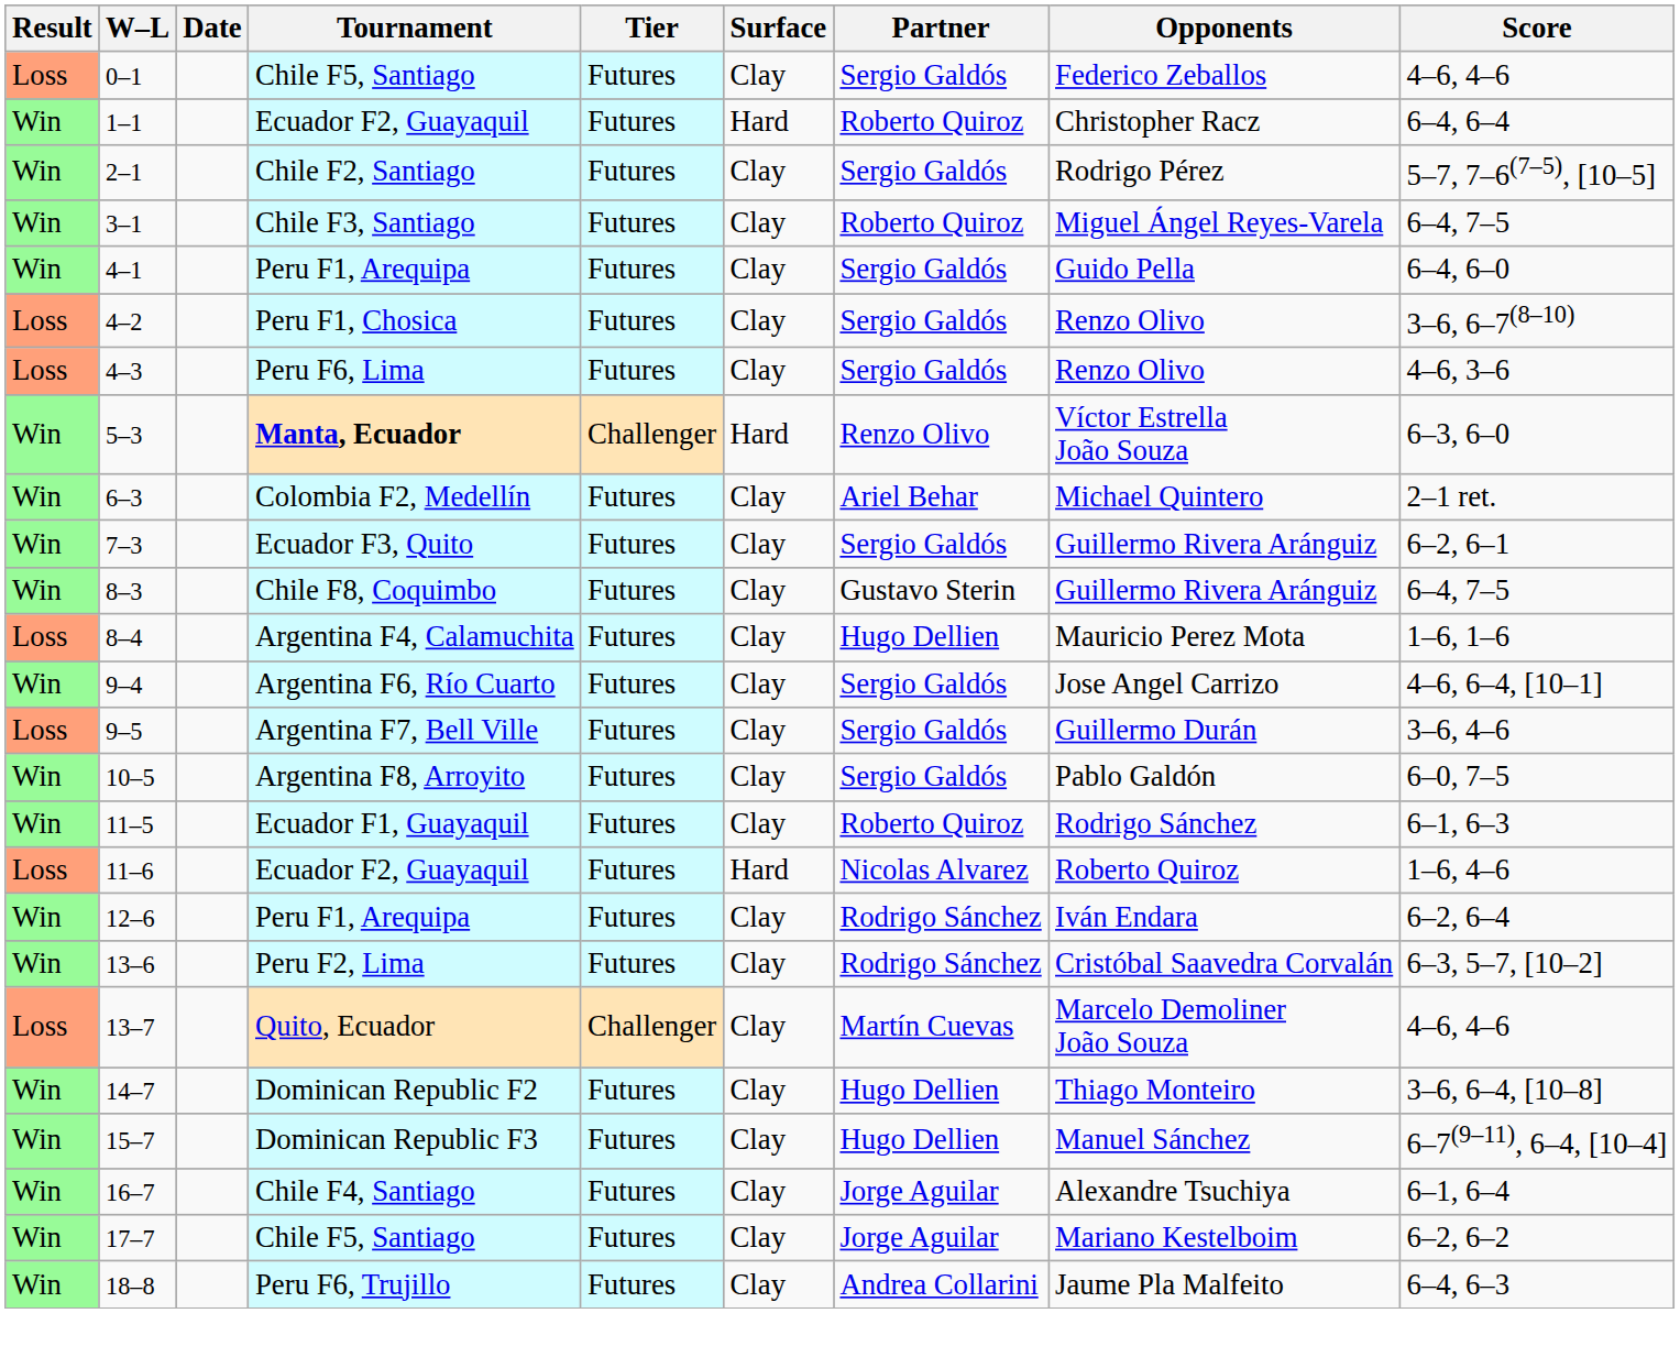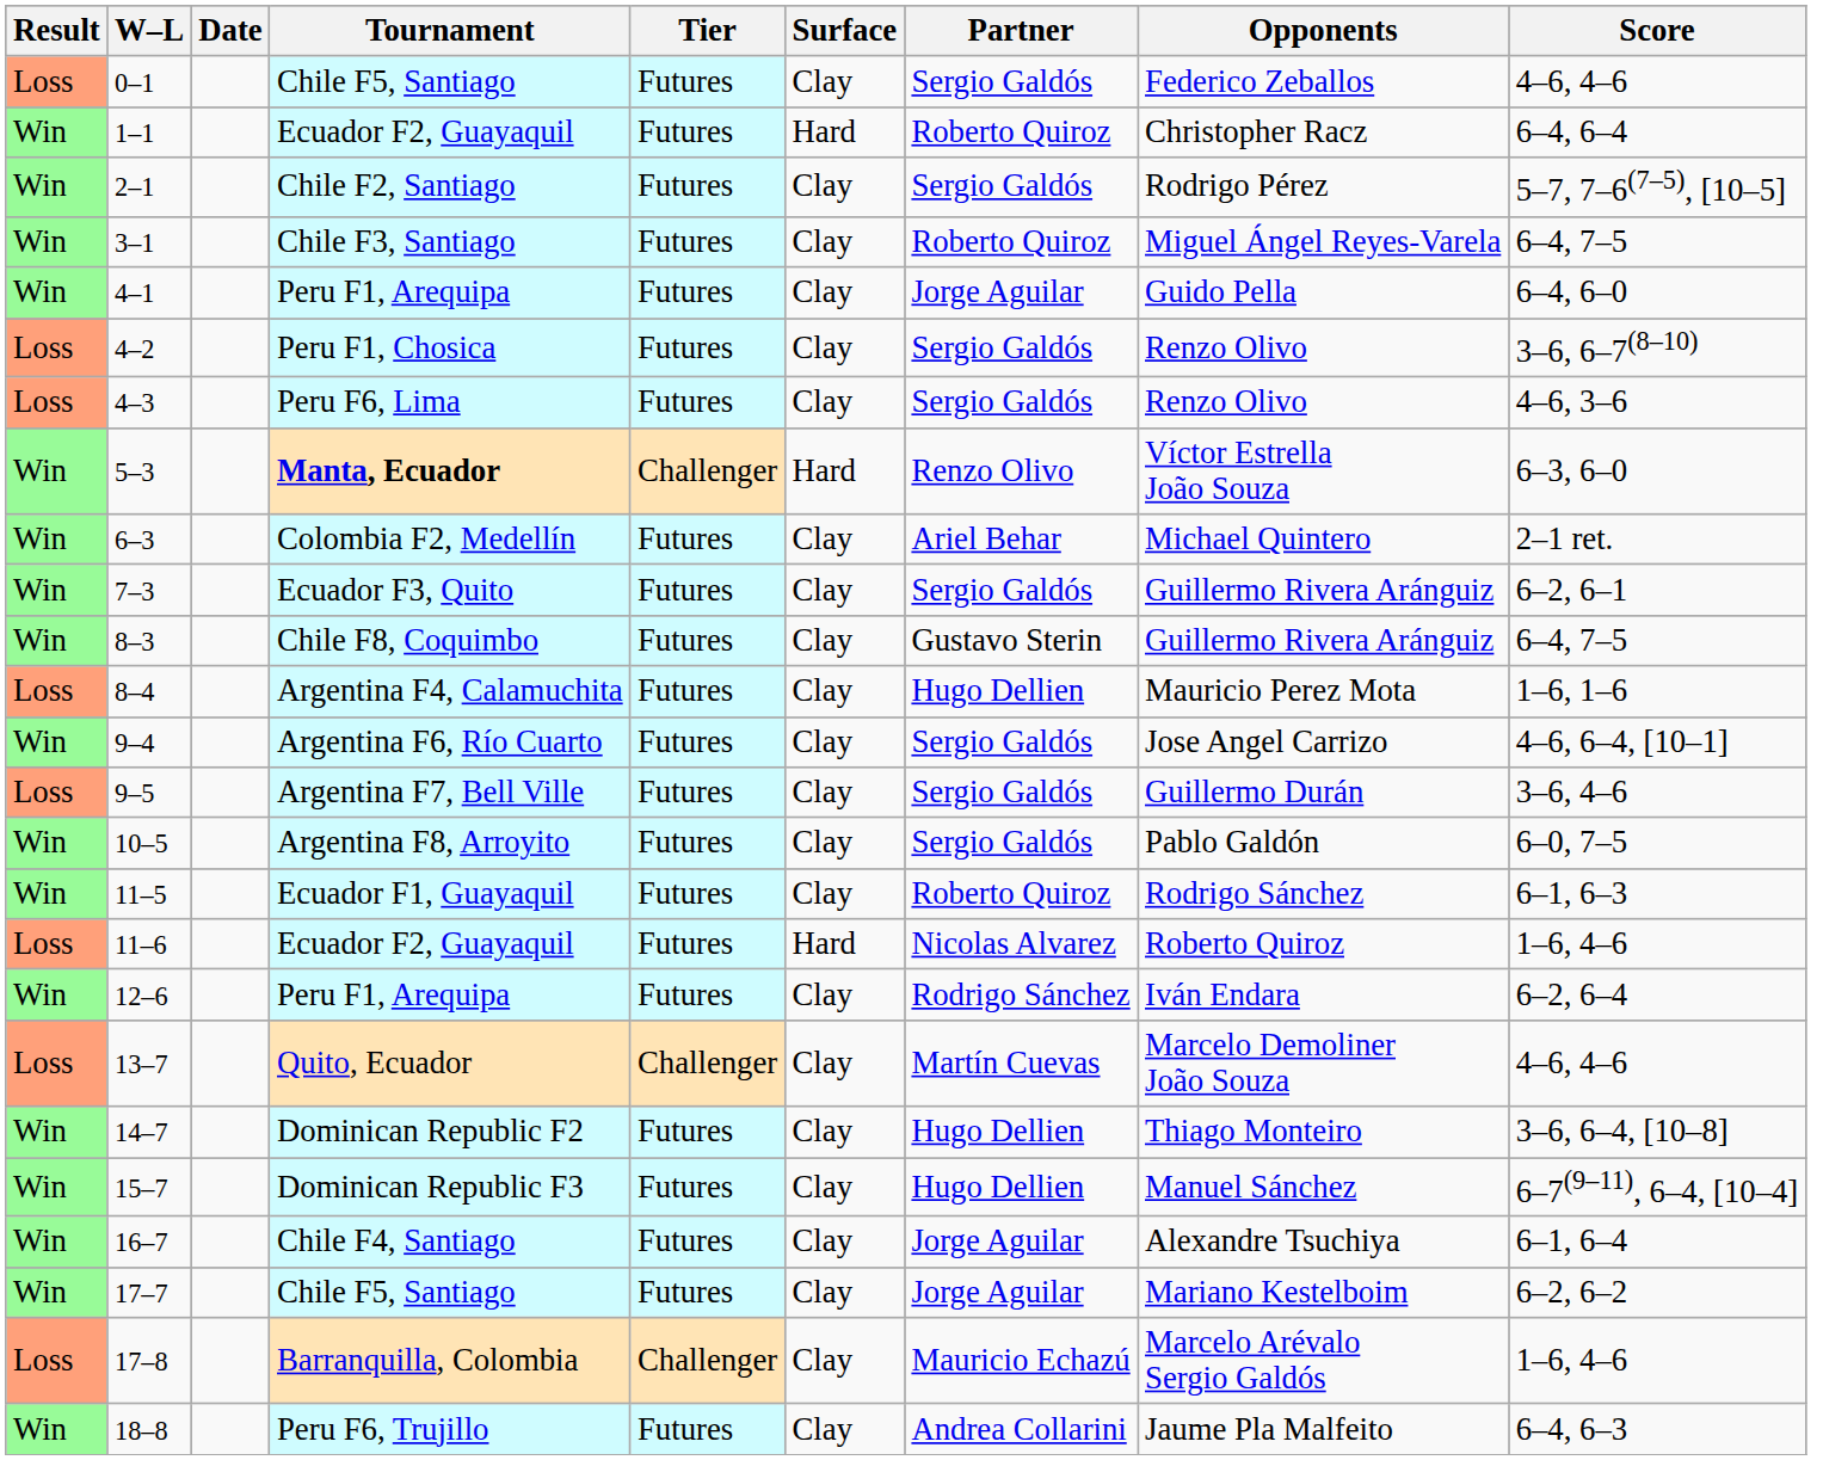4–1 | Partner: Sergio Galdós -> Jorge Aguilar
- row: Win | 13–6 | Peru F2, Lima | Futures | Clay | Rodrigo Sánchez | Cristóbal Saavedra Corvalán | 6–3, 5–7, [10–2]
+ row: Loss | 17–8 | Barranquilla, Colombia | Challenger | Clay | Mauricio Echazú | Marcelo Arévalo Sergio Galdós | 1–6, 4–6
